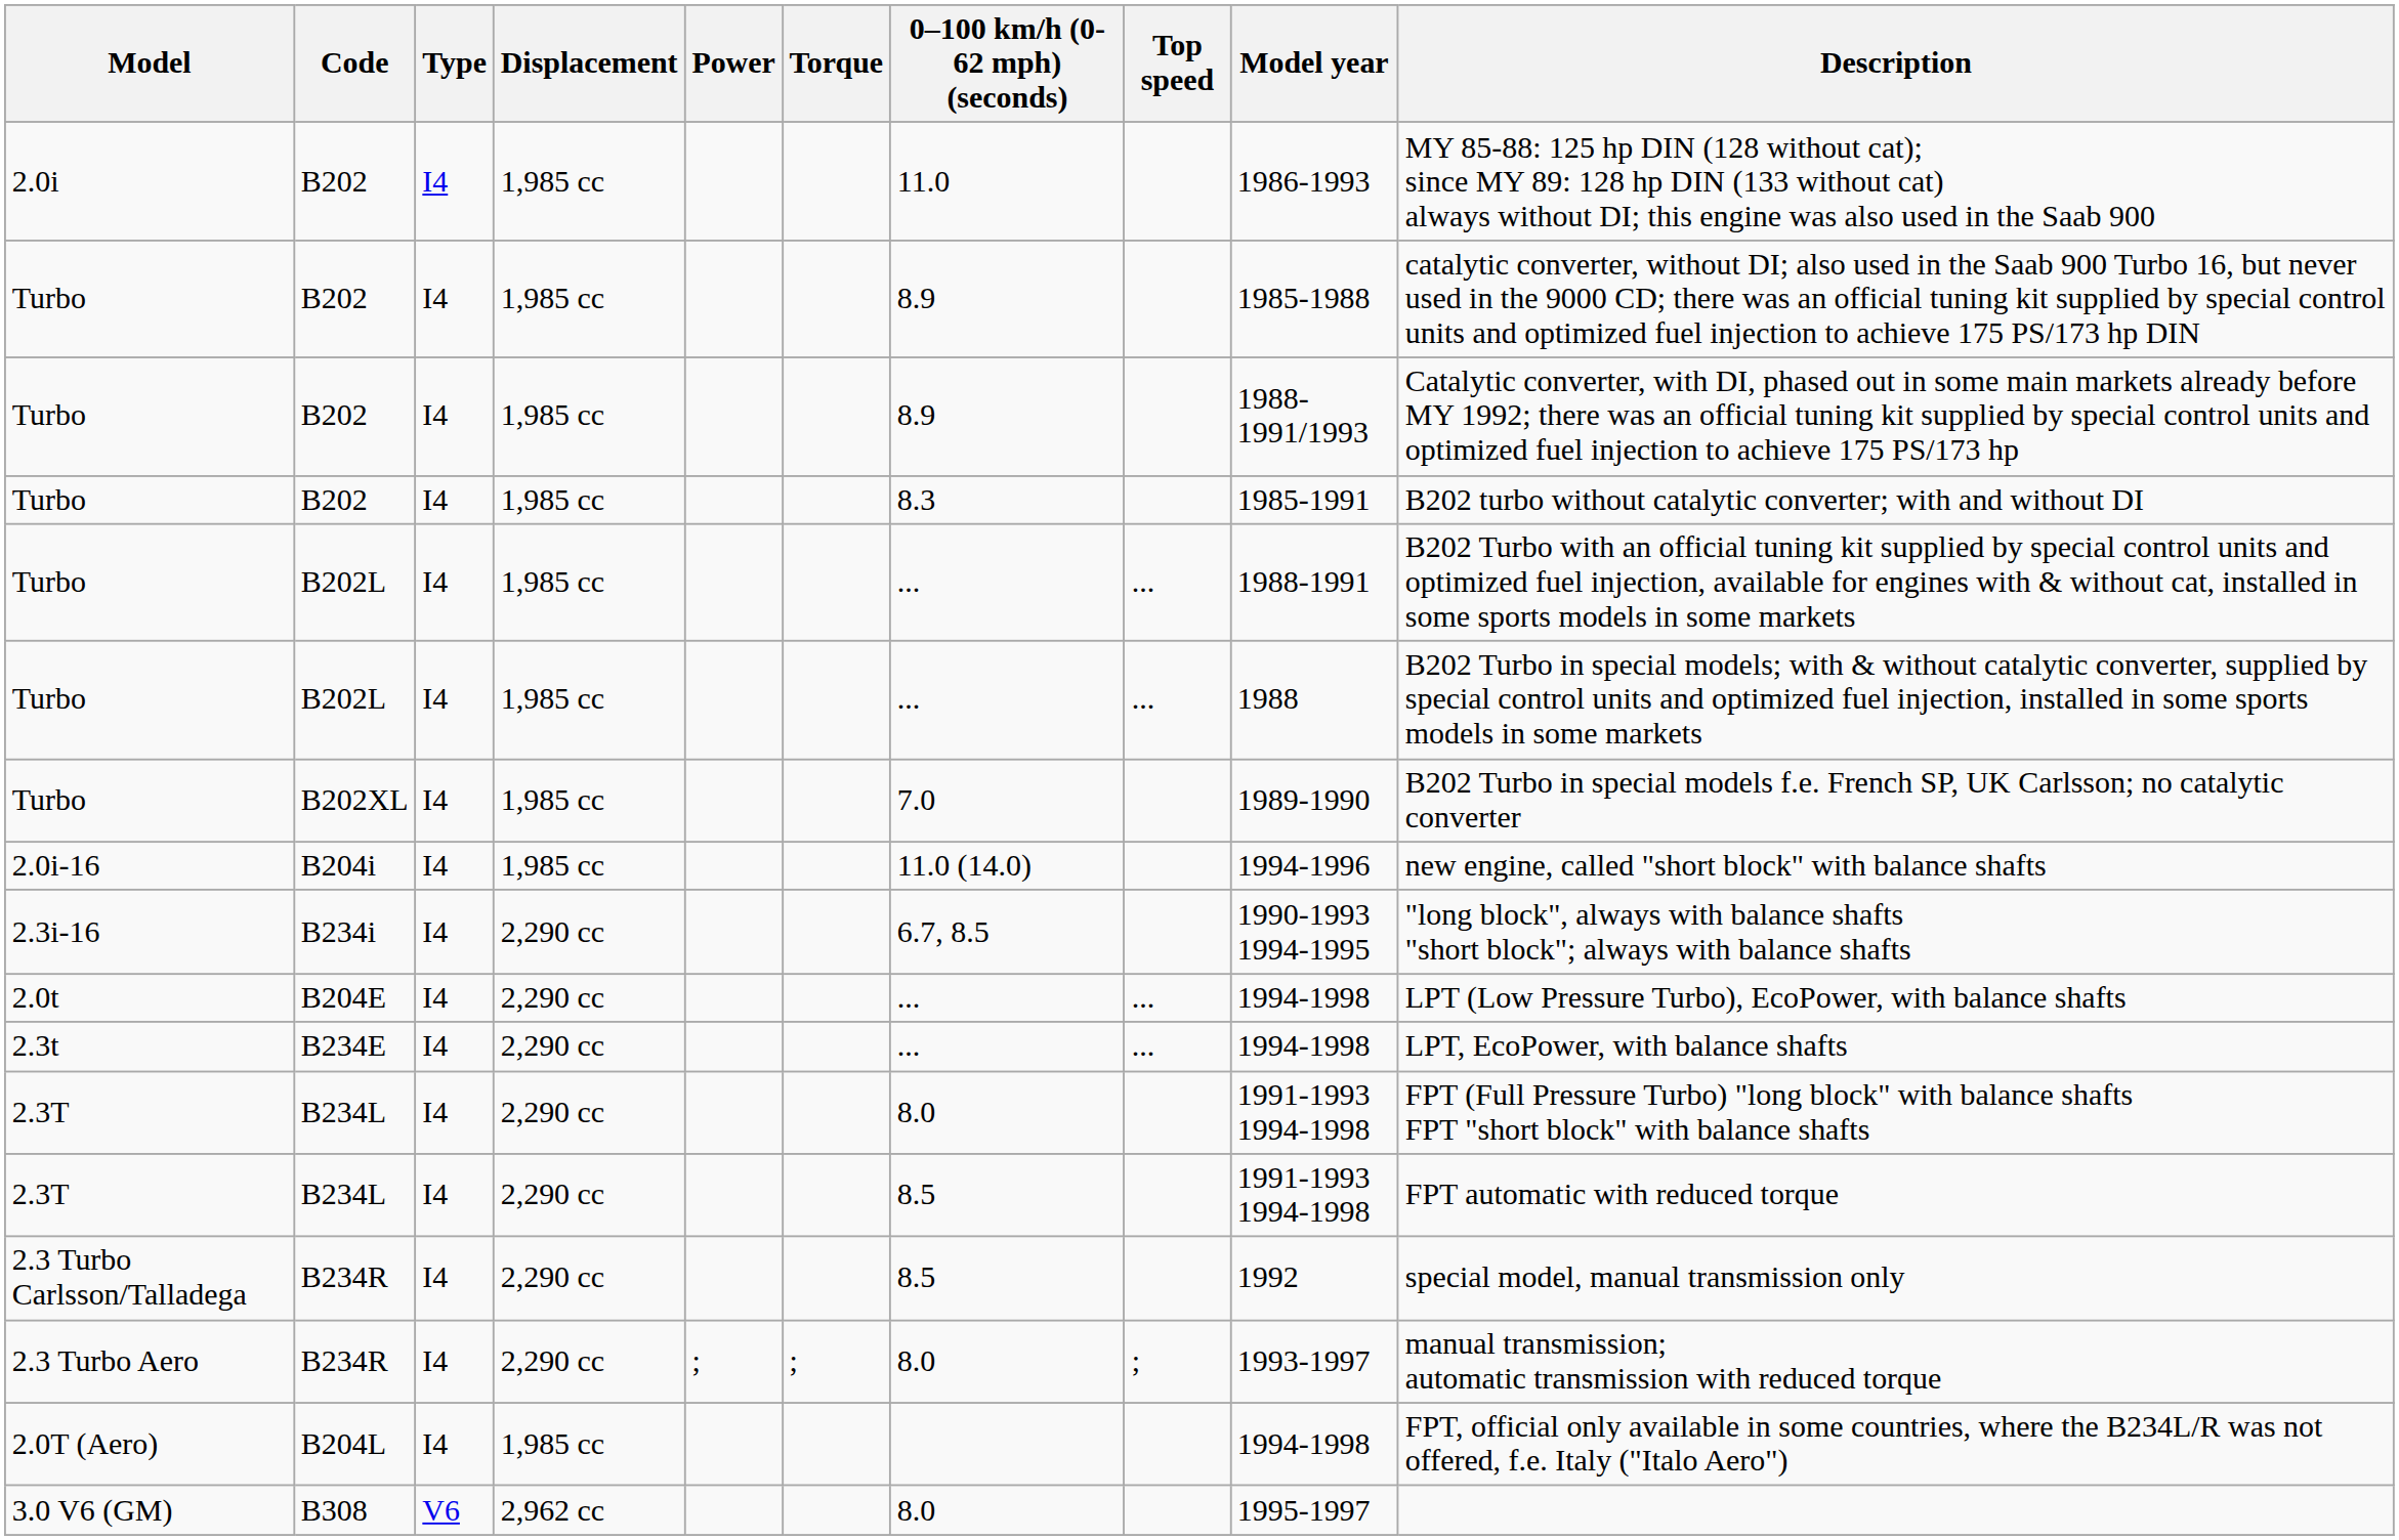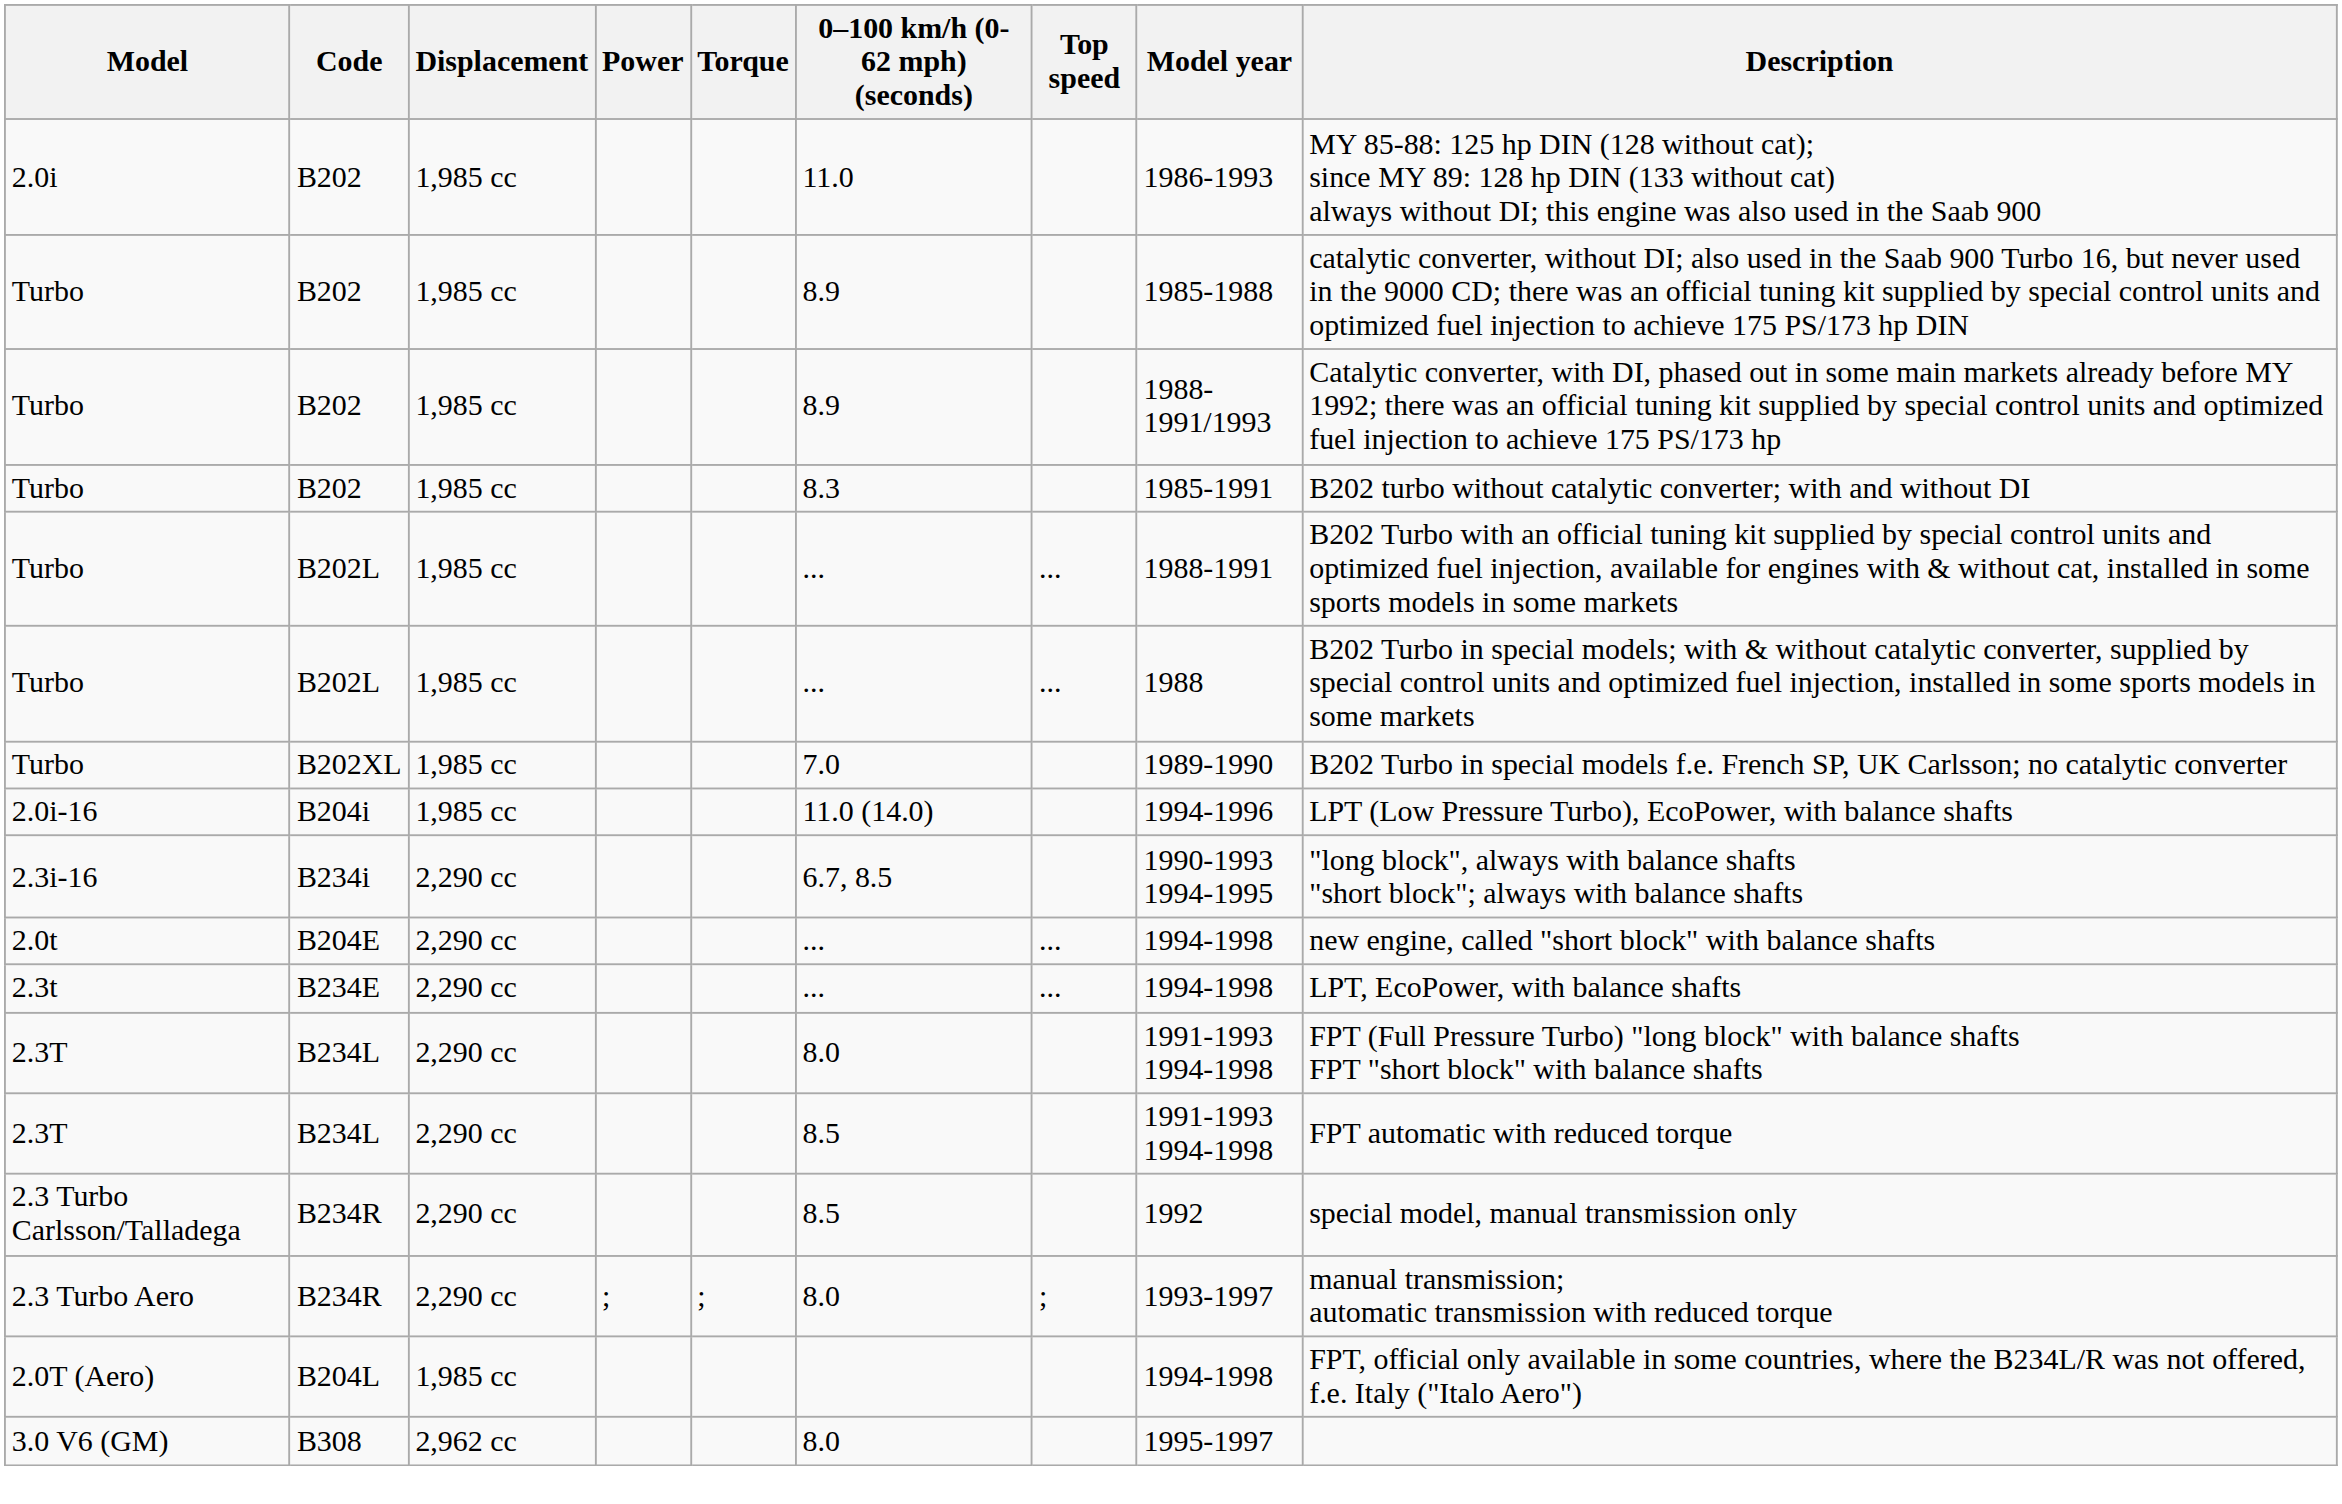- column: Type | I4 | I4 | I4 | I4 | I4 | I4 | I4 | I4 | I4 | I4 | I4 | I4 | I4 | I4 | I4 | I4 | V6
2.0i-16 | Description: new engine, called "short block" with balance shafts -> LPT (Low Pressure Turbo), EcoPower, with balance shafts
2.0t | Description: LPT (Low Pressure Turbo), EcoPower, with balance shafts -> new engine, called "short block" with balance shafts
